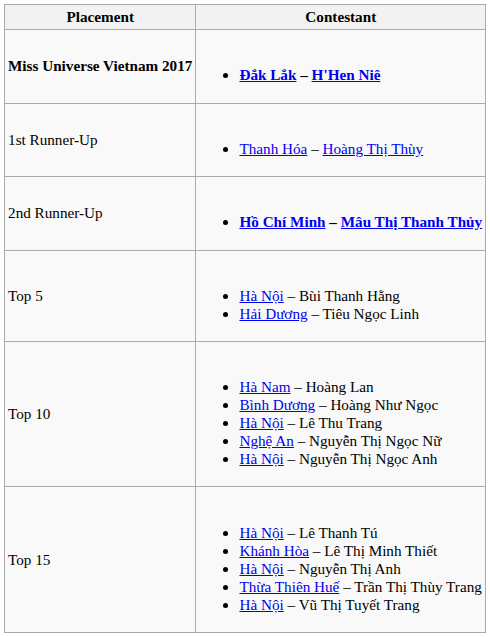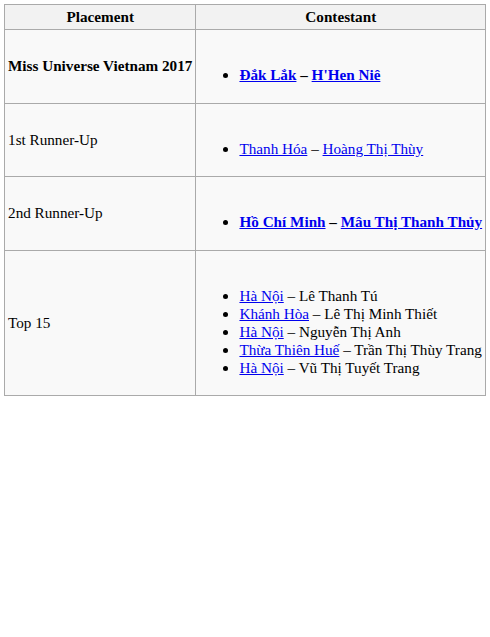- row: Top 5 | Hà Nội – Bùi Thanh Hằng Hải Dương – Tiêu Ngọc Linh
- row: Top 10 | Hà Nam – Hoàng Lan Bình Dương – Hoàng Như Ngọc Hà Nội – Lê Thu Trang Nghệ An – Nguyễn Thị Ngọc Nữ Hà Nội – Nguyễn Thị Ngọc Anh
